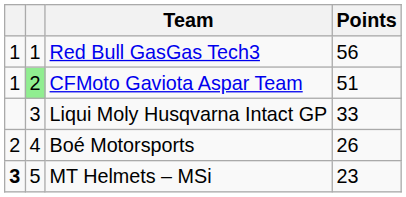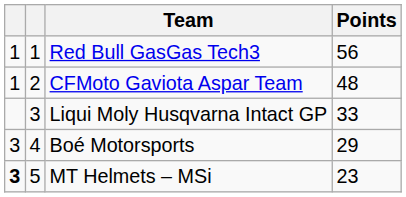CFMoto Gaviota Aspar Team | column 2: lightgreen background -> no background
CFMoto Gaviota Aspar Team | Points: 51 -> 48
Boé Motorsports | column 1: 2 -> 3
Boé Motorsports | Points: 26 -> 29
